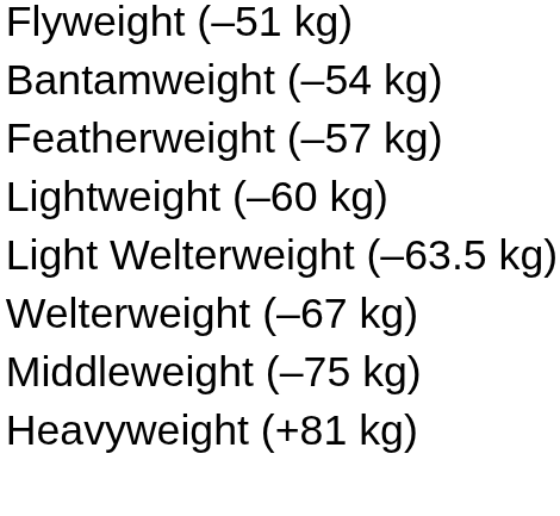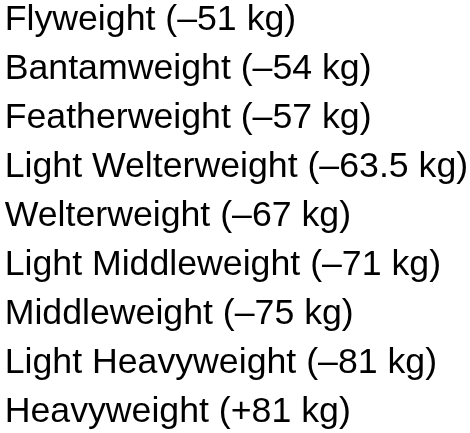- row: Lightweight (–60 kg)
+ row: Light Middleweight (–71 kg)
+ row: Light Heavyweight (–81 kg)
